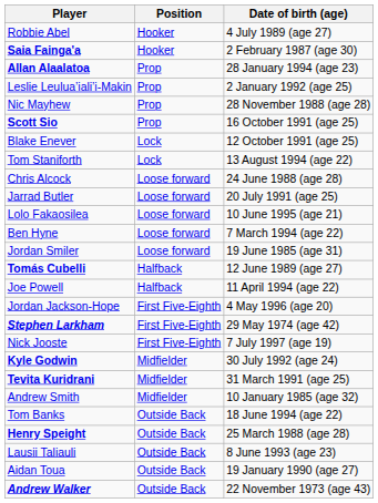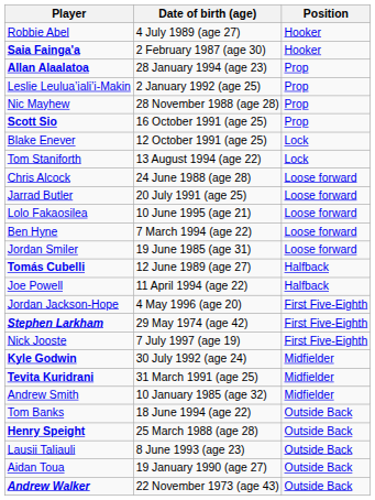columns swapped: Position <-> Date of birth (age)
